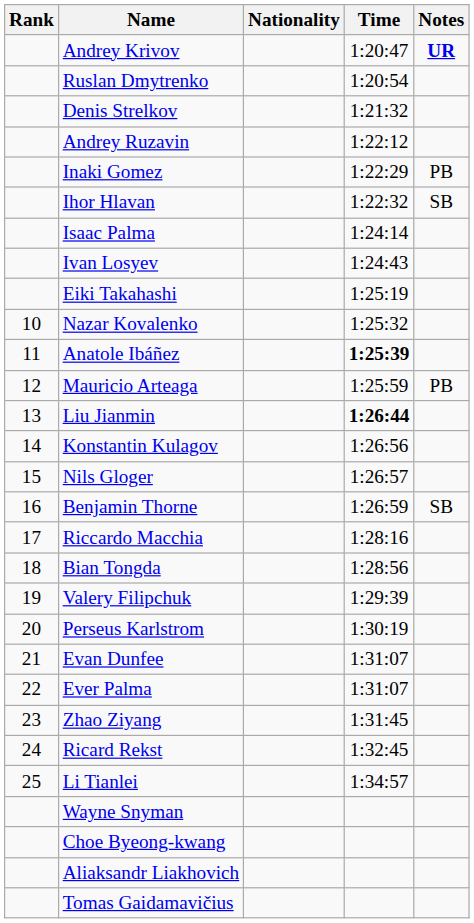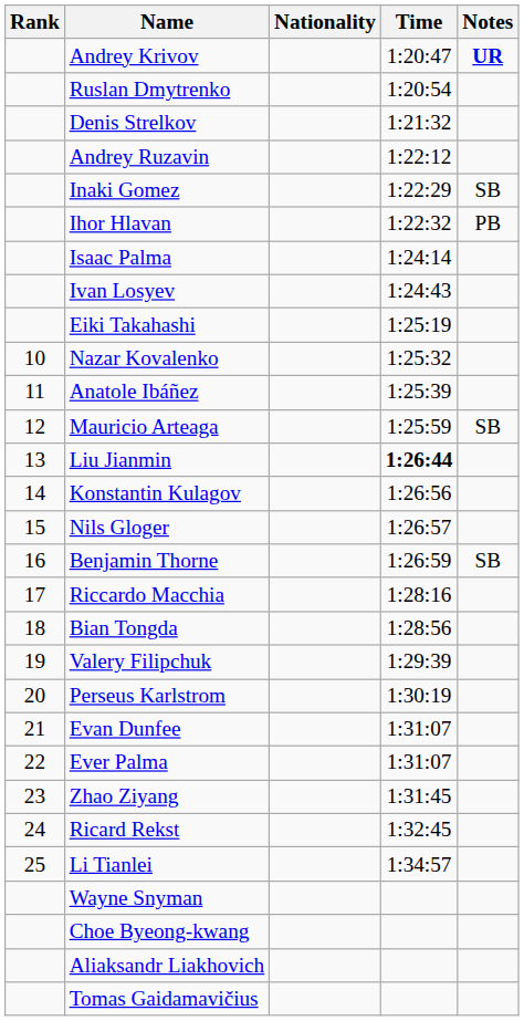Inaki Gomez | Notes: PB -> SB
Ihor Hlavan | Notes: SB -> PB
Anatole Ibáñez | Time: bold -> normal
Mauricio Arteaga | Notes: PB -> SB
